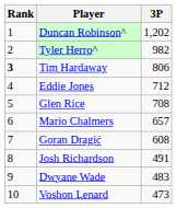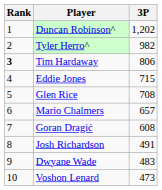Eddie Jones | 3P: 712 -> 715
